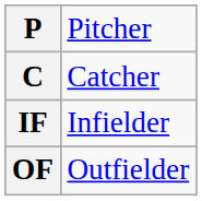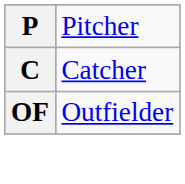- row: IF | Infielder
